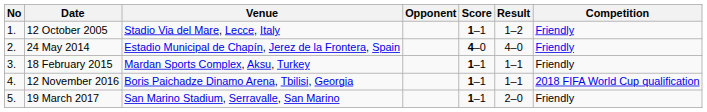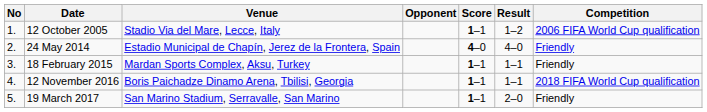12 October 2005 | Competition: Friendly -> 2006 FIFA World Cup qualification
